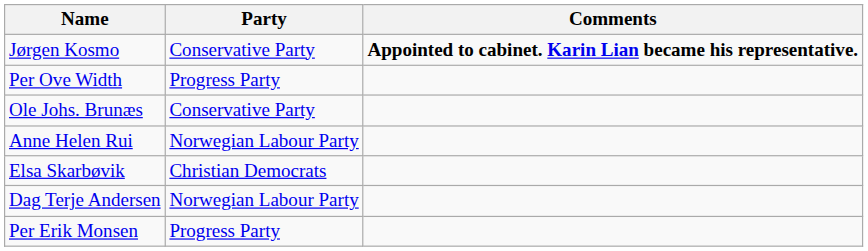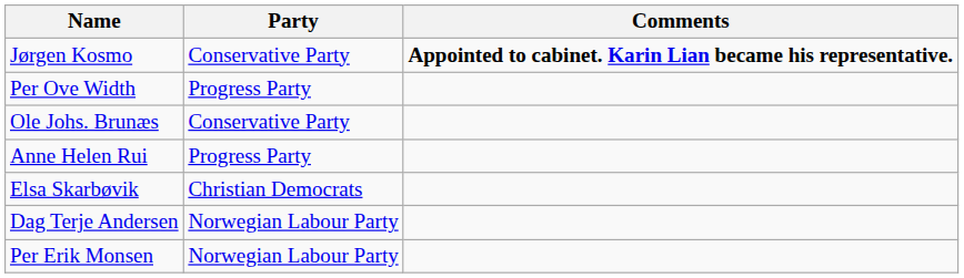Anne Helen Rui | Party: Norwegian Labour Party -> Progress Party
Per Erik Monsen | Party: Progress Party -> Norwegian Labour Party
